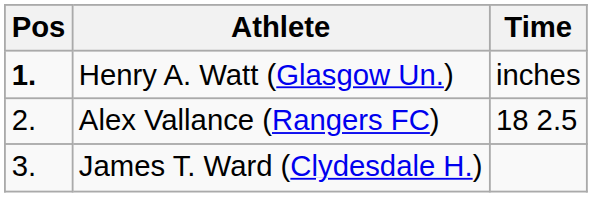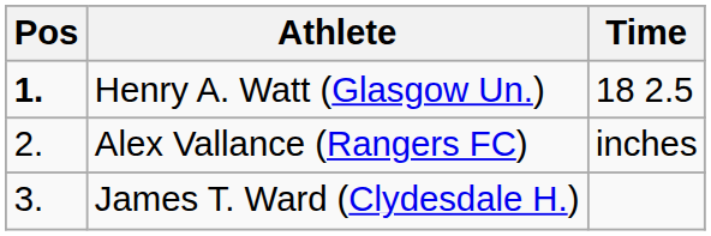Henry A. Watt (Glasgow Un.) | Time: inches -> 18 2.5
Alex Vallance (Rangers FC) | Time: 18 2.5 -> inches
